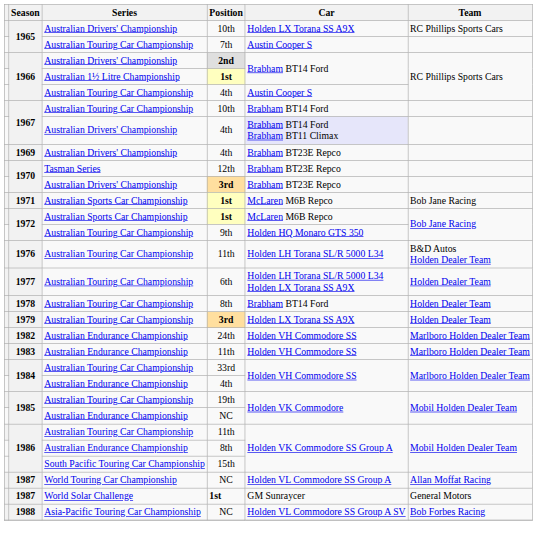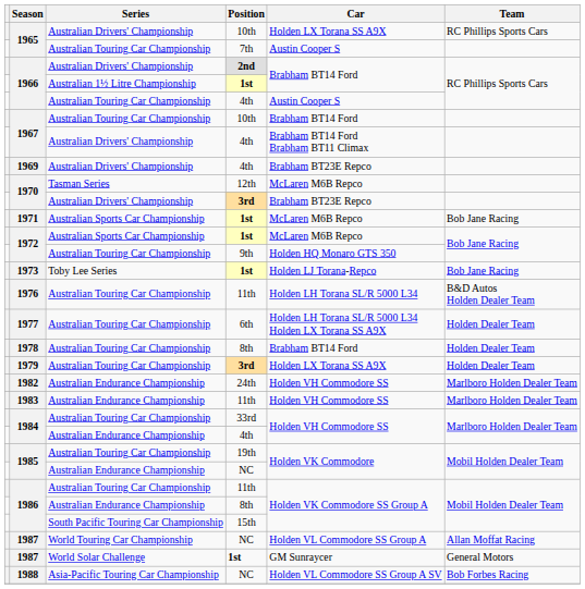1967 / 4th | Car: lavender background -> no background
1970 / 12th | Car: Brabham BT23E Repco -> McLaren M6B Repco
+ row: 1973 | Toby Lee Series | 1st | Holden LJ Torana-Repco | Bob Jane Racing
